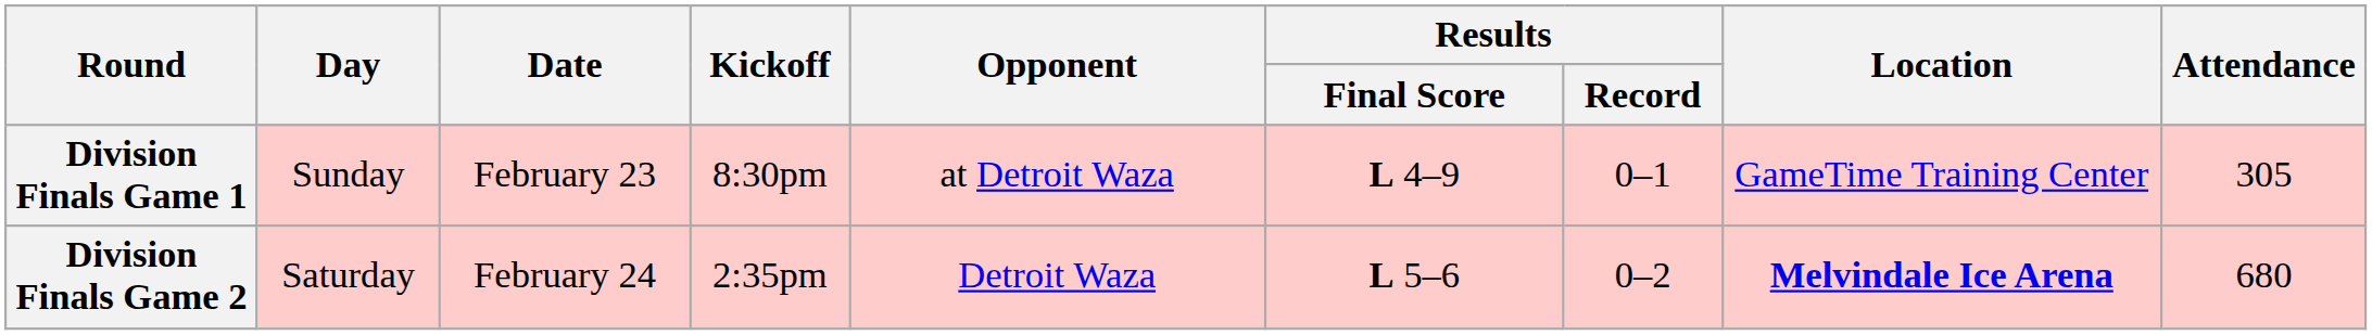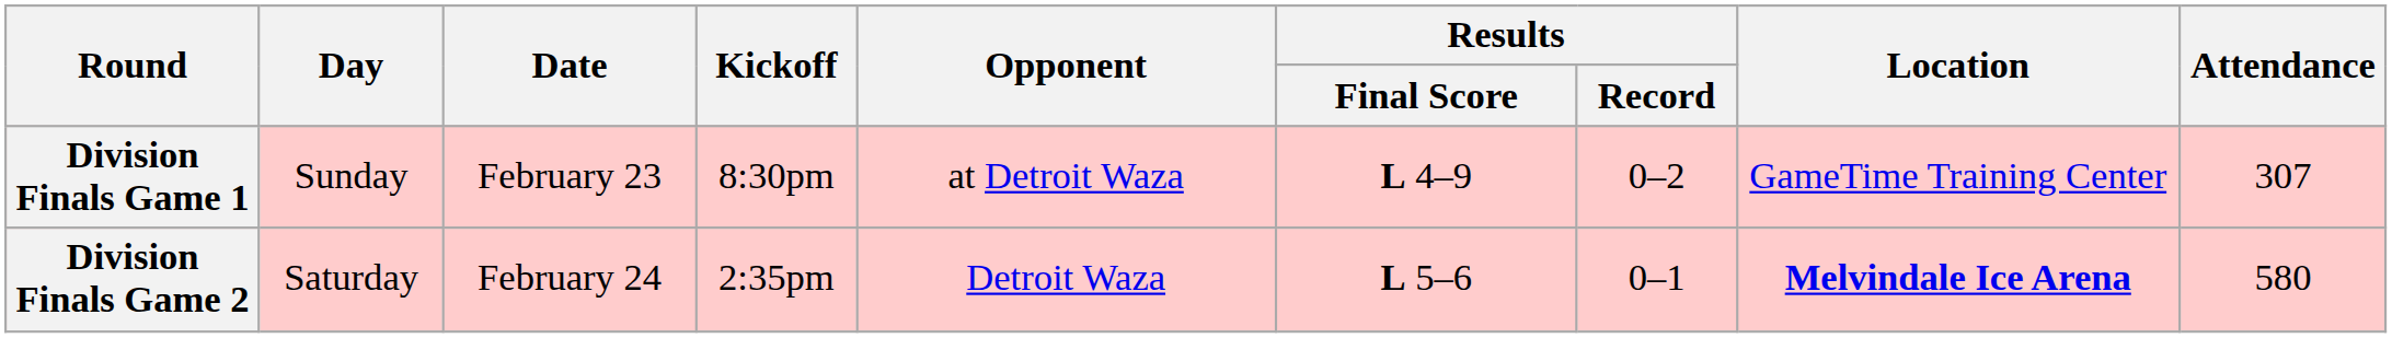Division Finals Game 1 | Results / Record: 0–1 -> 0–2
Division Finals Game 1 | Attendance: 305 -> 307
Division Finals Game 2 | Results / Record: 0–2 -> 0–1
Division Finals Game 2 | Attendance: 680 -> 580
